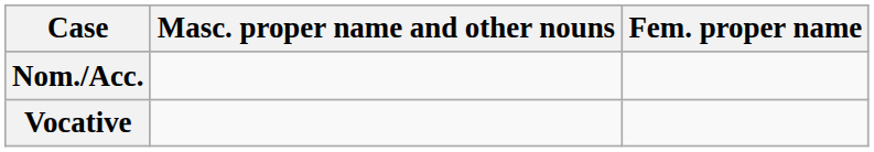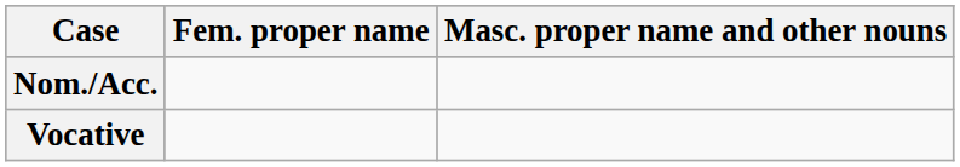columns swapped: Fem. proper name <-> Masc. proper name and other nouns
